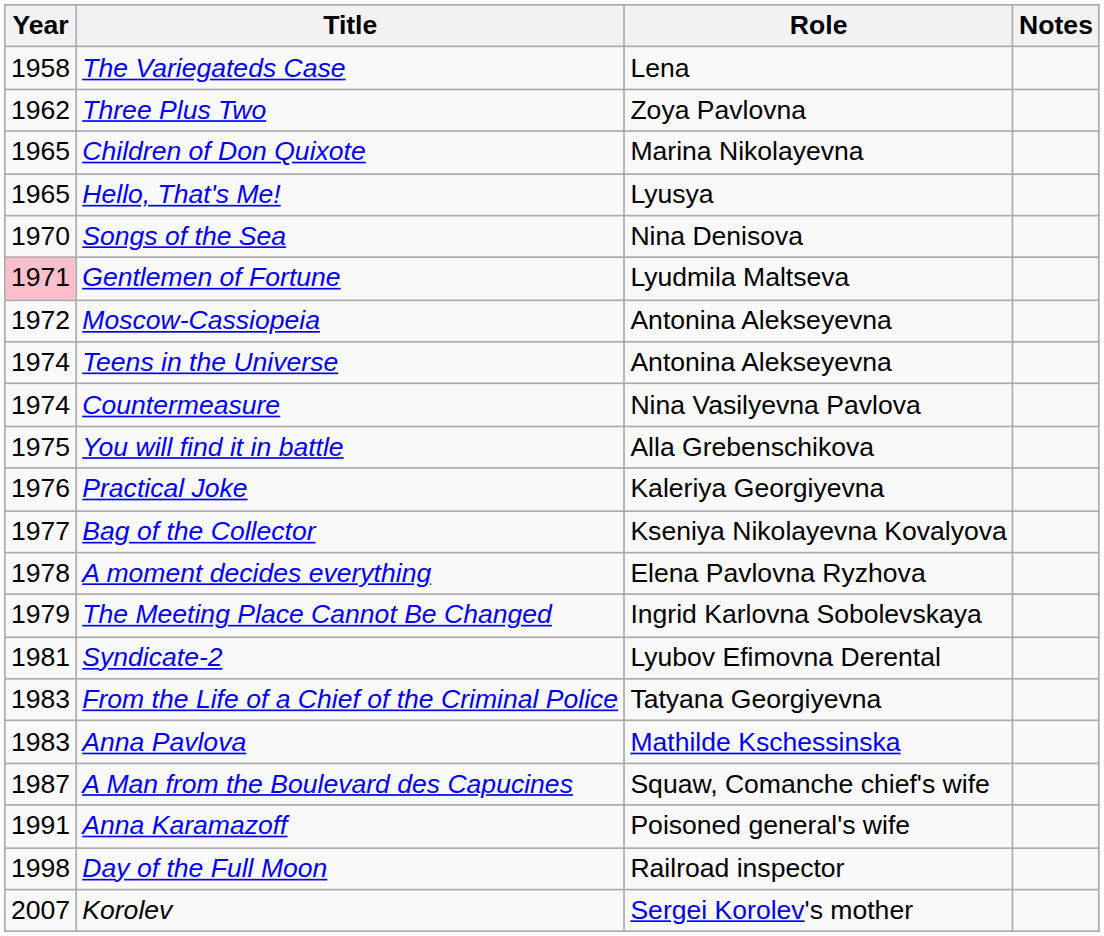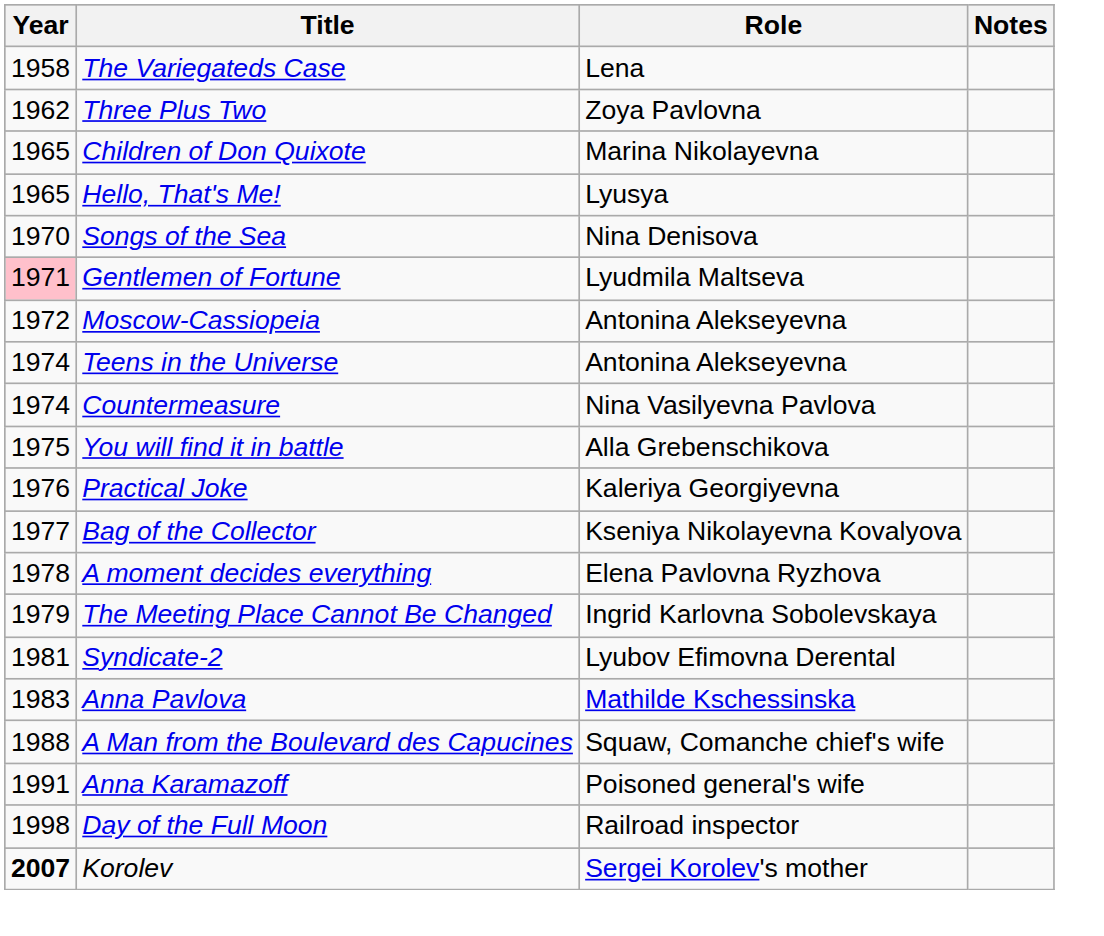- row: 1983 | From the Life of a Chief of the Criminal Police | Tatyana Georgiyevna
A Man from the Boulevard des Capucines | Year: 1987 -> 1988
Korolev | Year: normal -> bold
